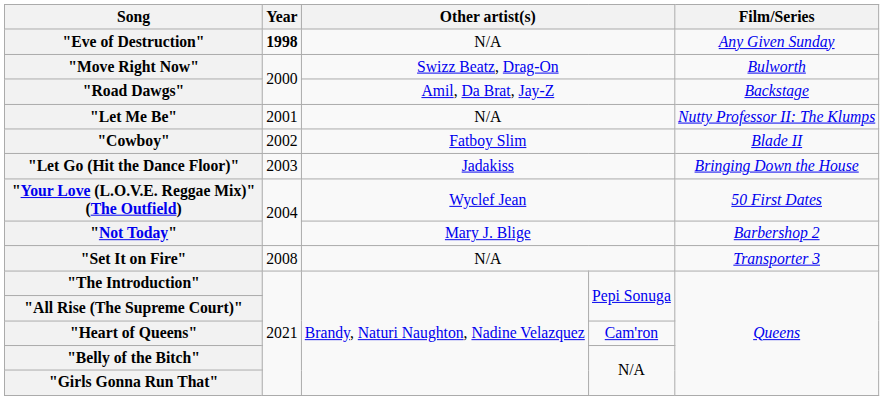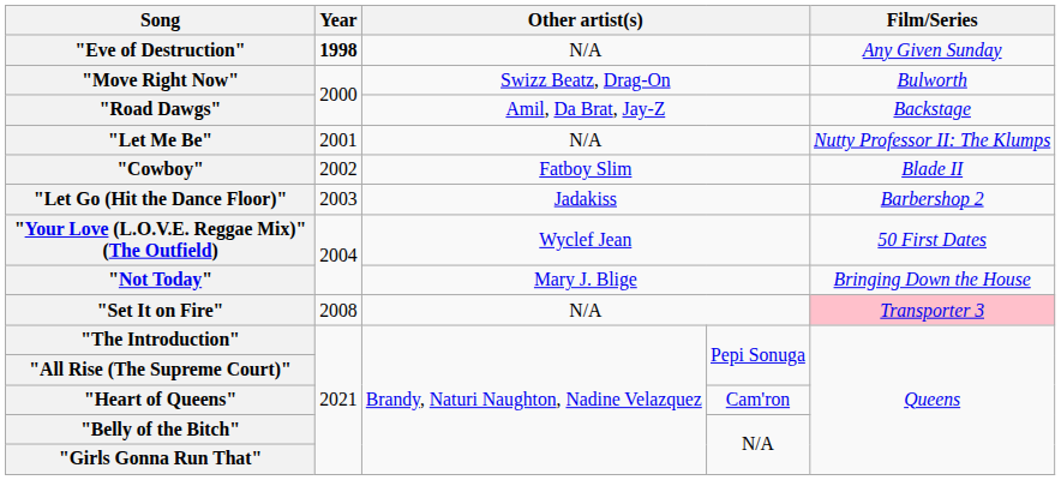"Let Go (Hit the Dance Floor)" | Film/Series: Bringing Down the House -> Barbershop 2
"Not Today" | Film/Series: Barbershop 2 -> Bringing Down the House
"Set It on Fire" | Film/Series: no background -> pink background
